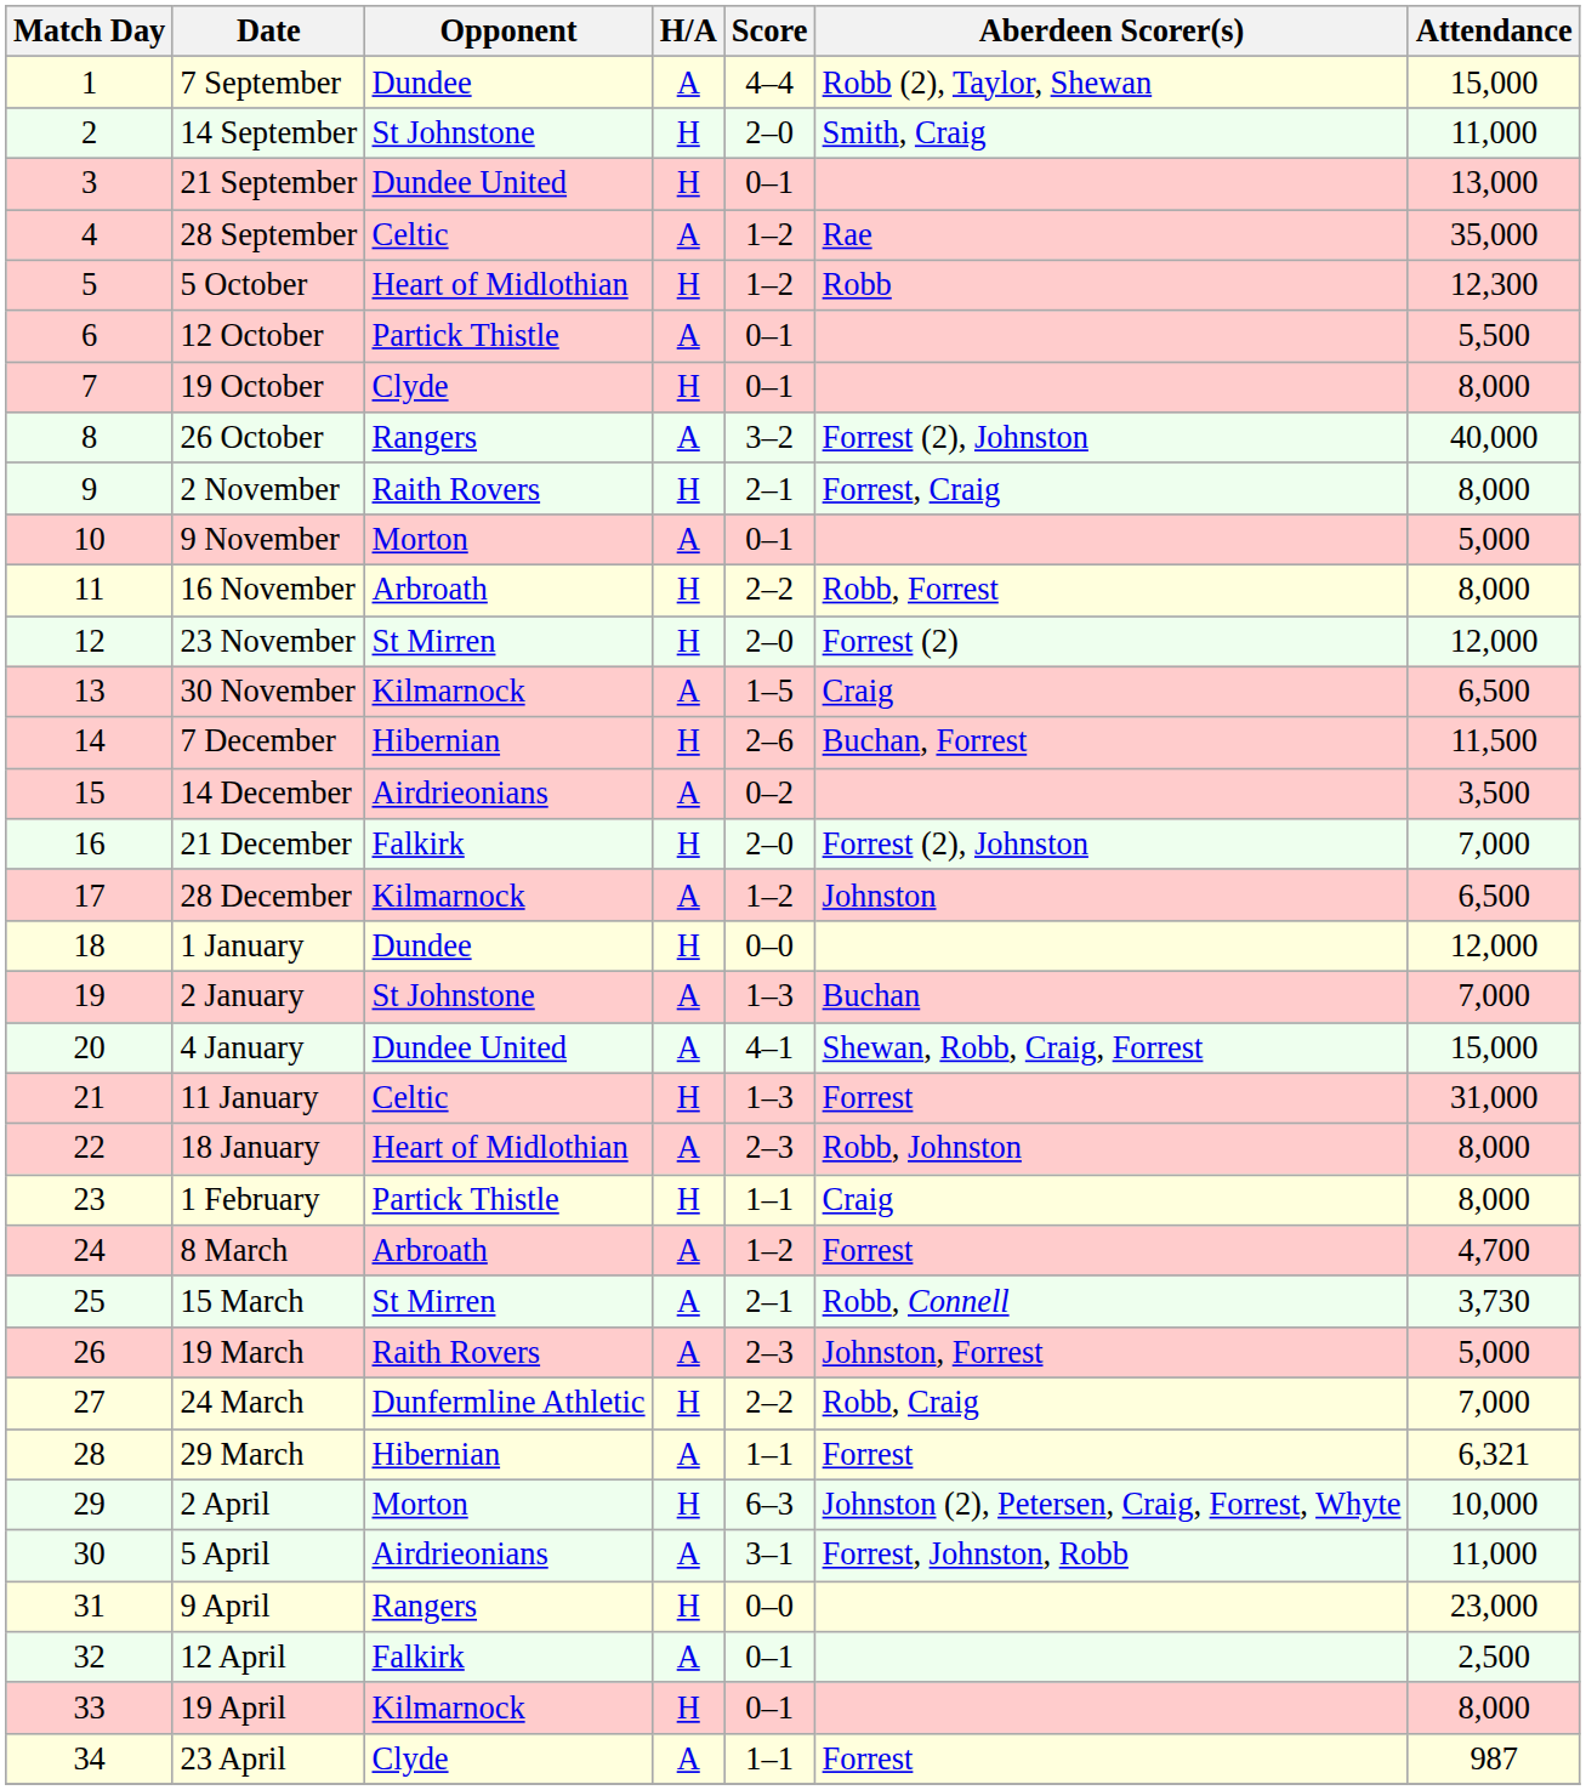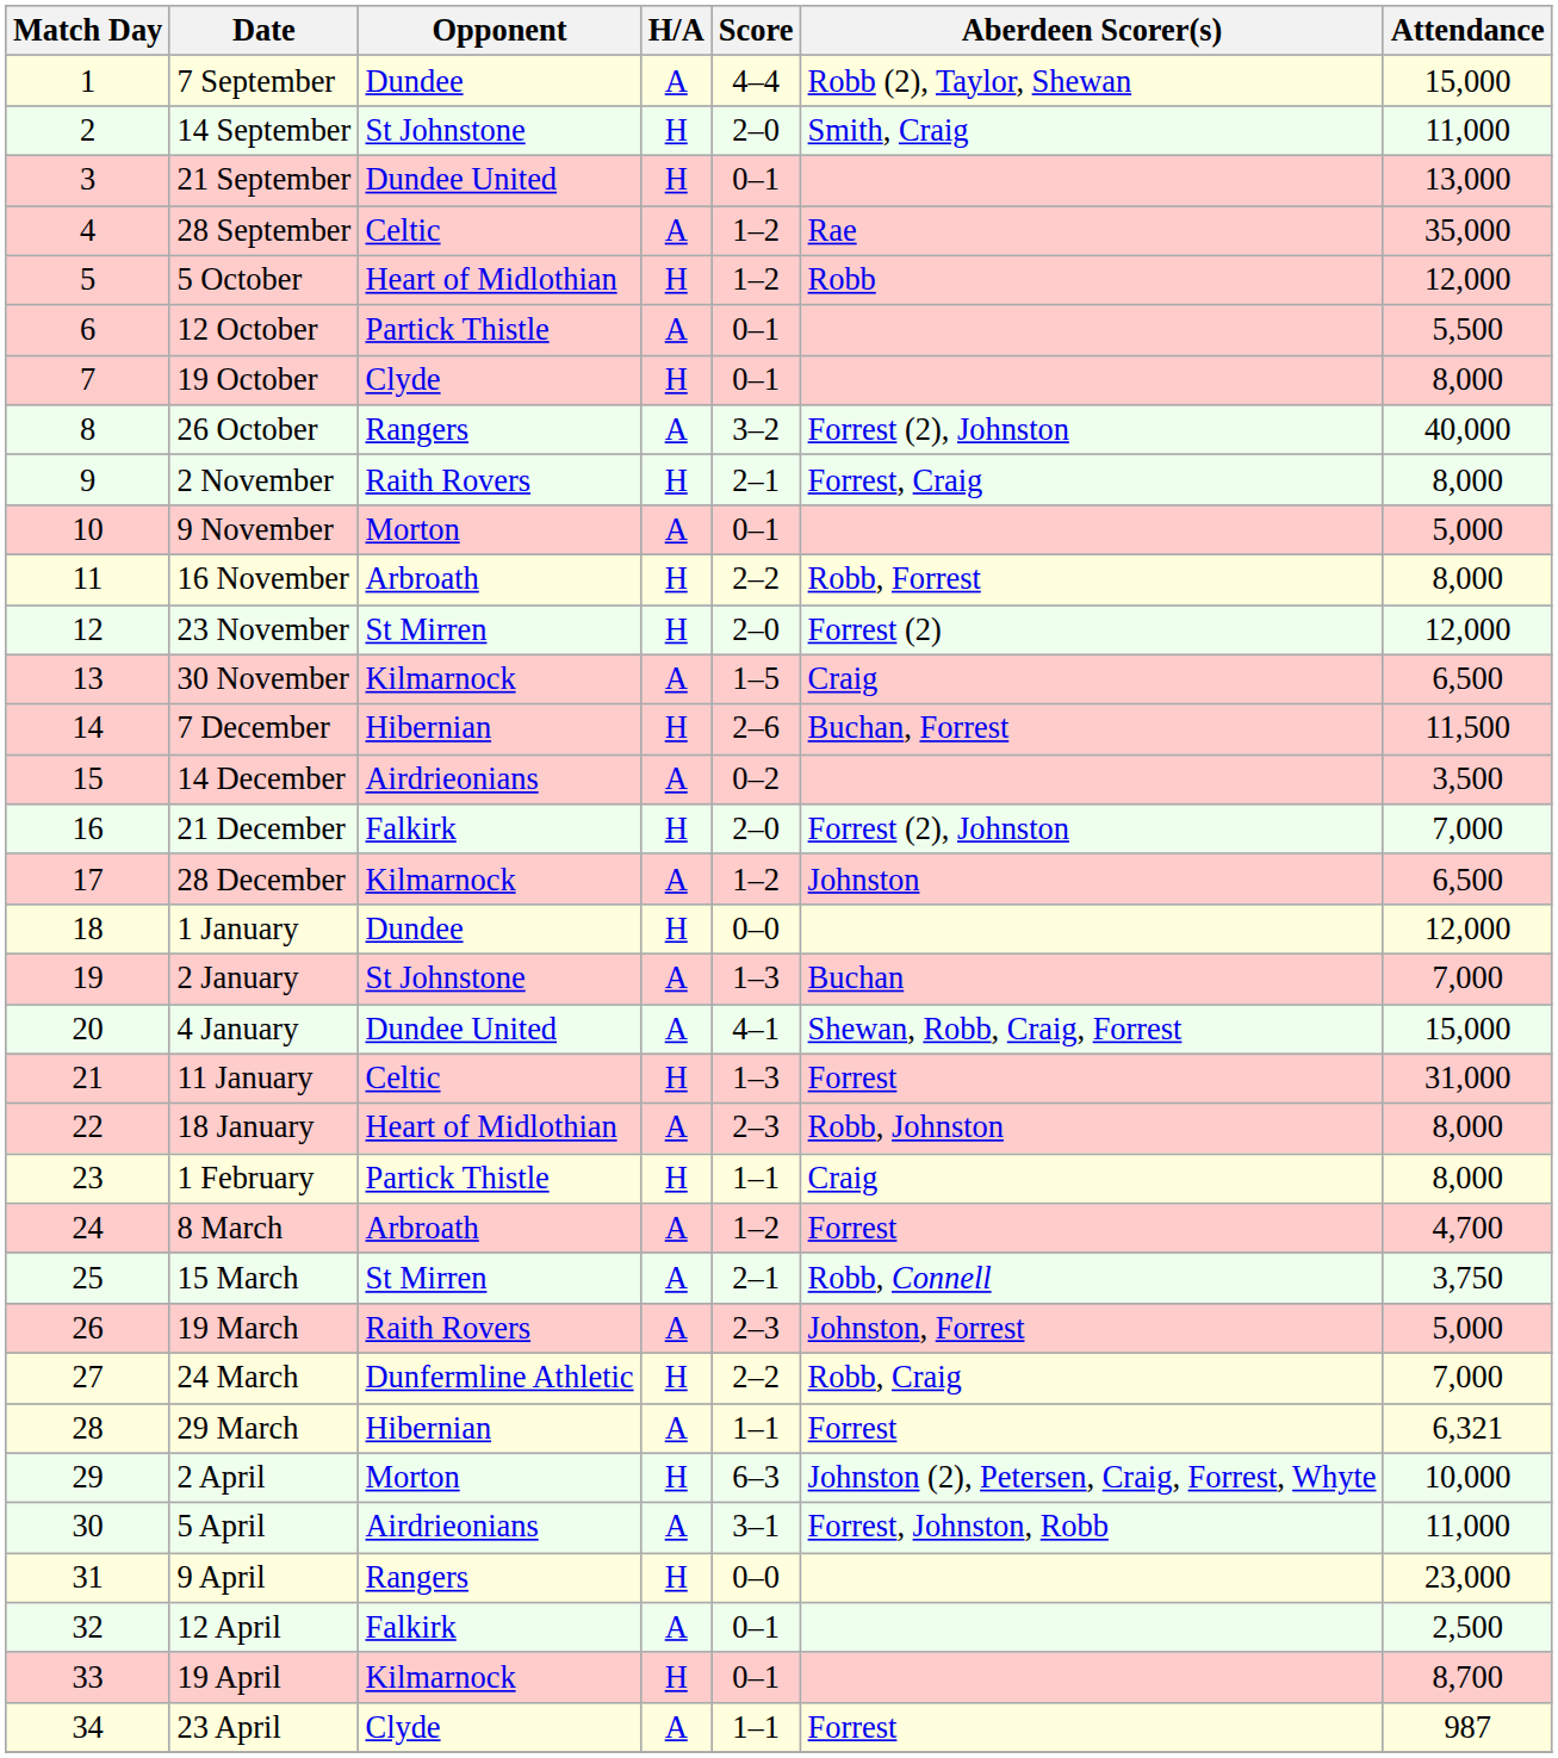5 October | Attendance: 12,300 -> 12,000
15 March | Attendance: 3,730 -> 3,750
19 April | Attendance: 8,000 -> 8,700
